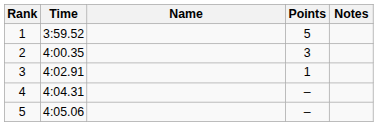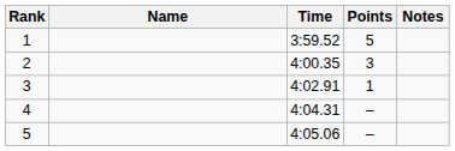columns swapped: Name <-> Time
